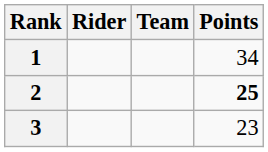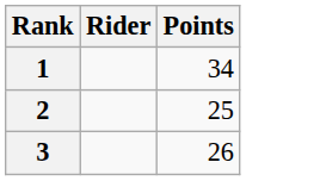- column: Team
2 | Points: bold -> normal
3 | Points: 23 -> 26
